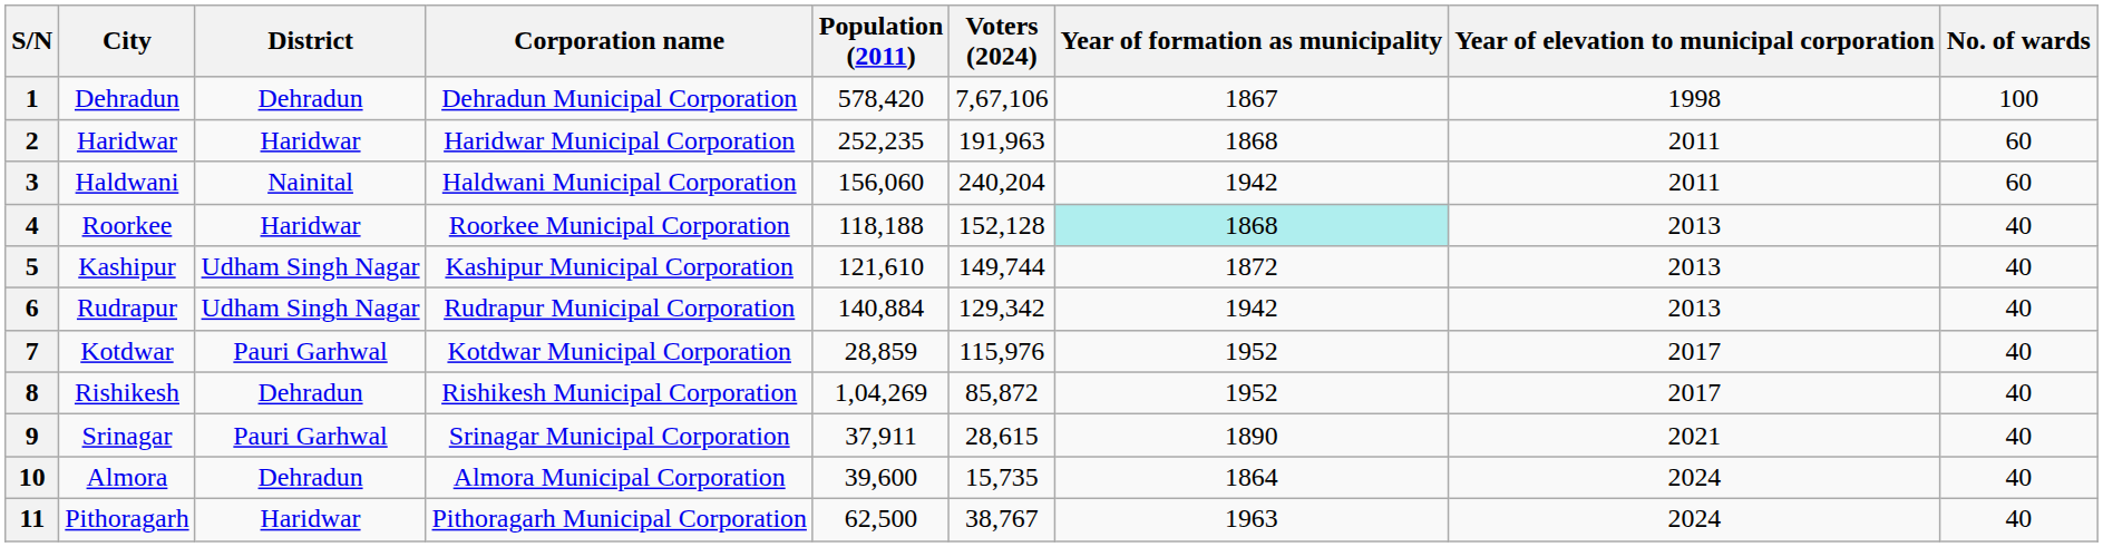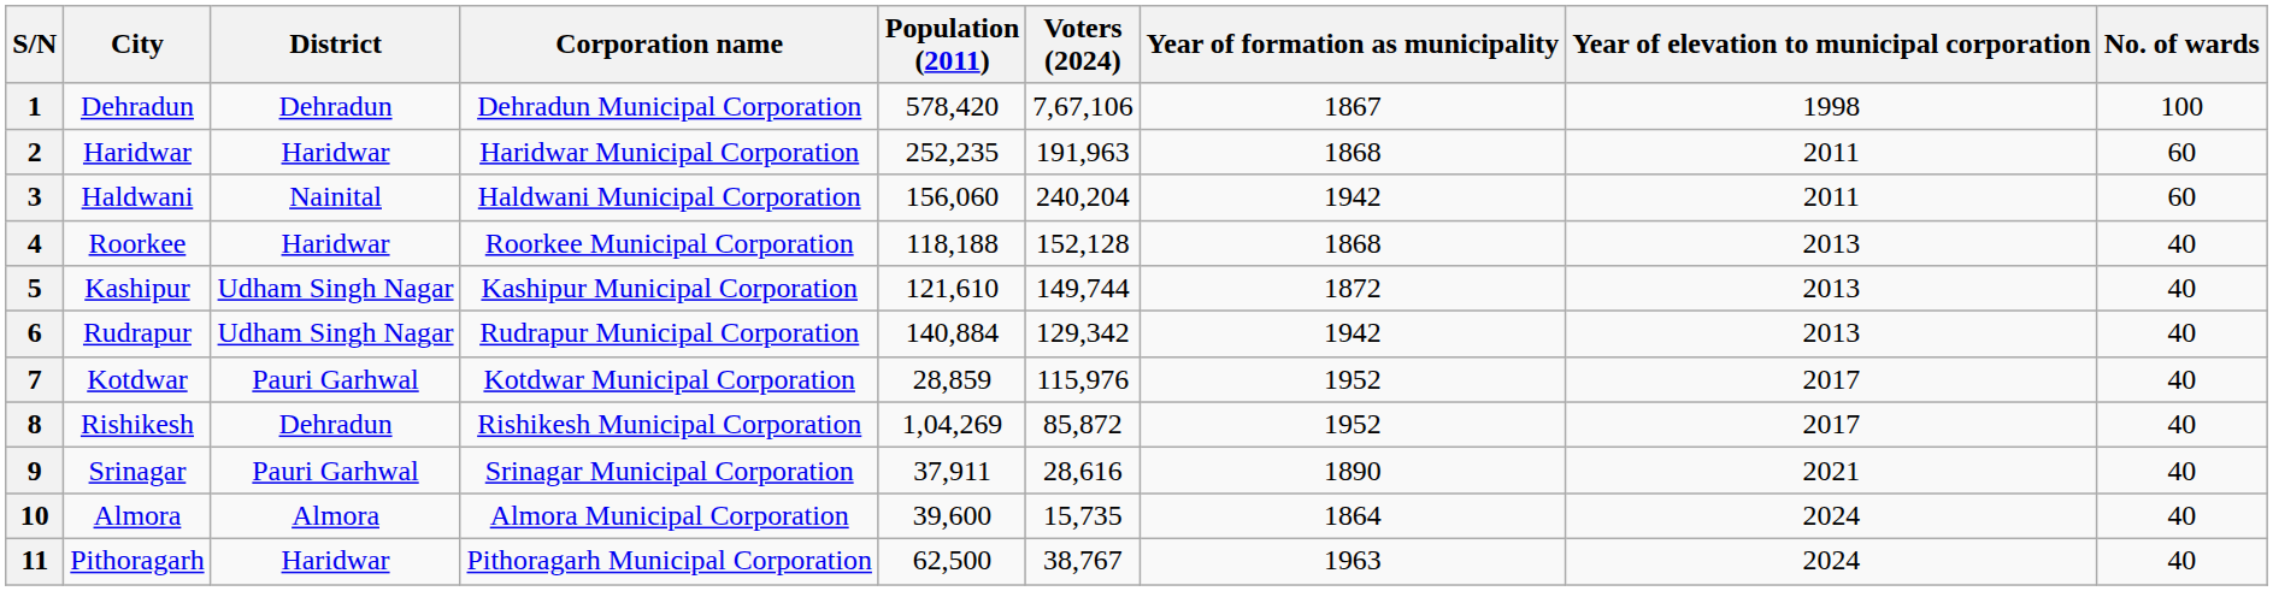4 | Year of formation as municipality: paleturquoise background -> no background
9 | Voters (2024): 28,615 -> 28,616
10 | District: Dehradun -> Almora
